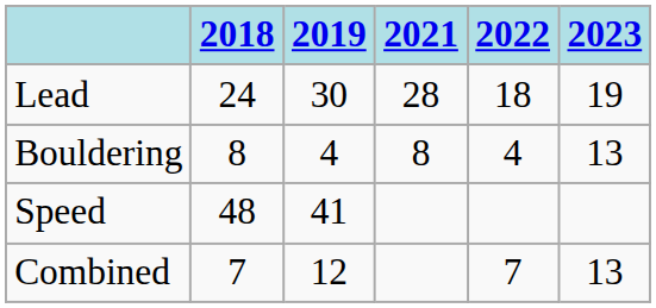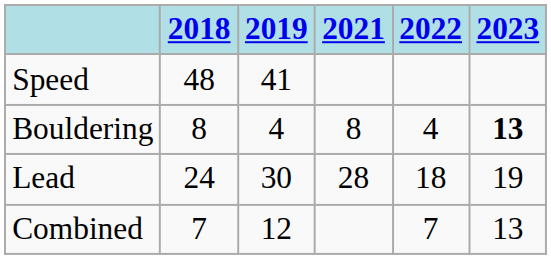rows swapped: Lead <-> Speed
Bouldering | 2023: normal -> bold
